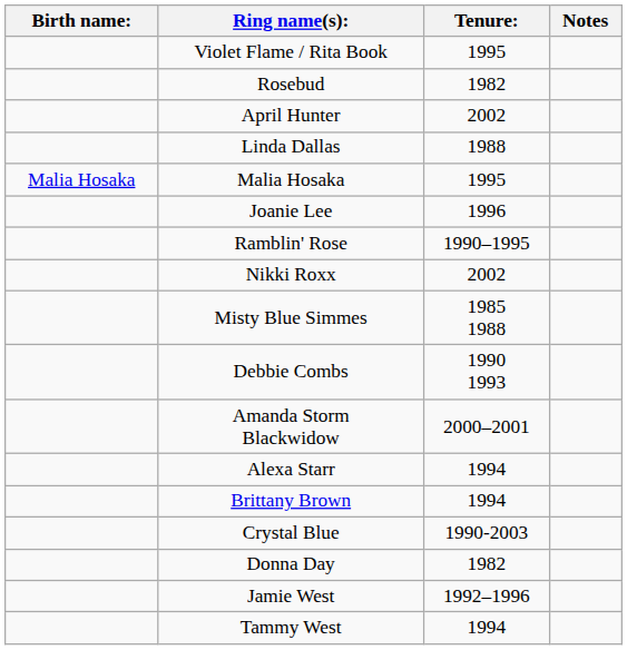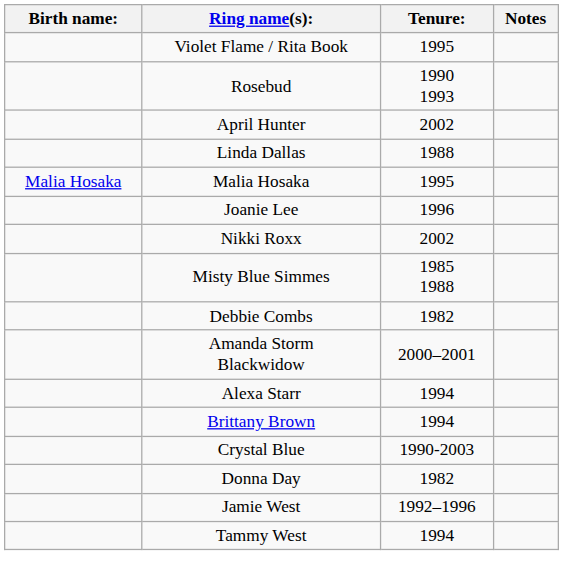Rosebud | Tenure:: 1982 -> 1990 1993
- row: Ramblin' Rose | 1990–1995
Debbie Combs | Tenure:: 1990 1993 -> 1982
